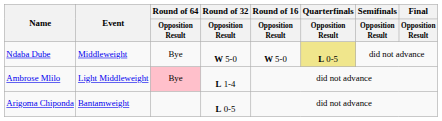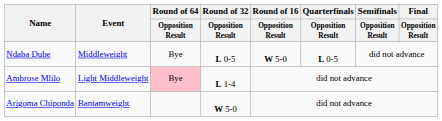Ndaba Dube | Round of 32 / Opposition Result: W 5-0 -> L 0-5
Ndaba Dube | Quarterfinals / Opposition Result: khaki background -> no background
Arigoma Chiponda | Round of 32 / Opposition Result: L 0-5 -> W 5-0
